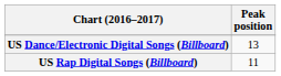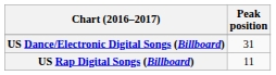US Dance/Electronic Digital Songs (Billboard) | Peak position: 13 -> 31
